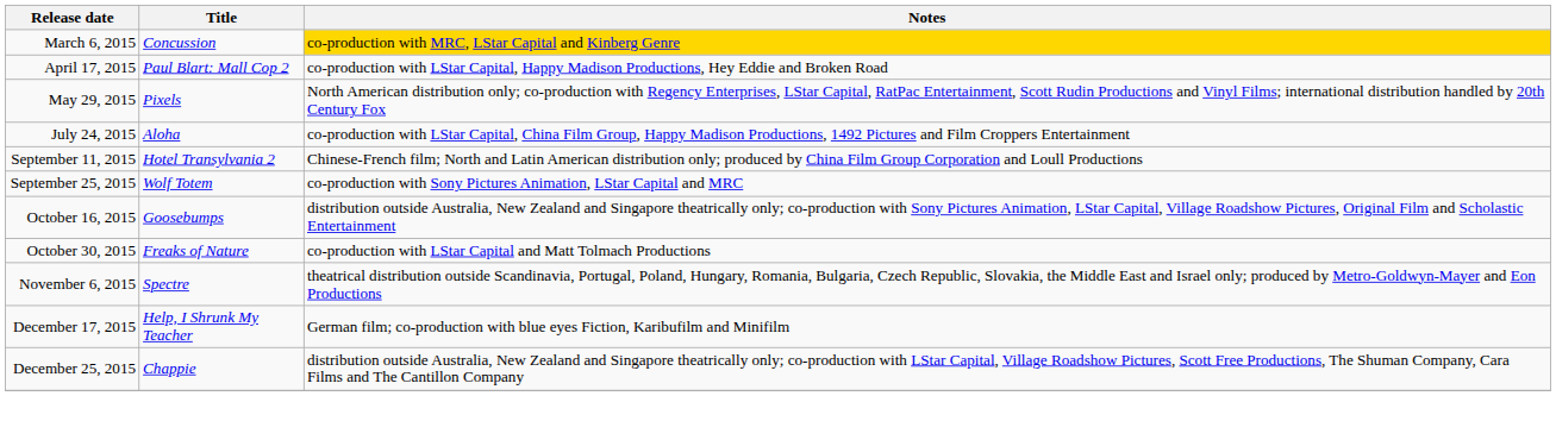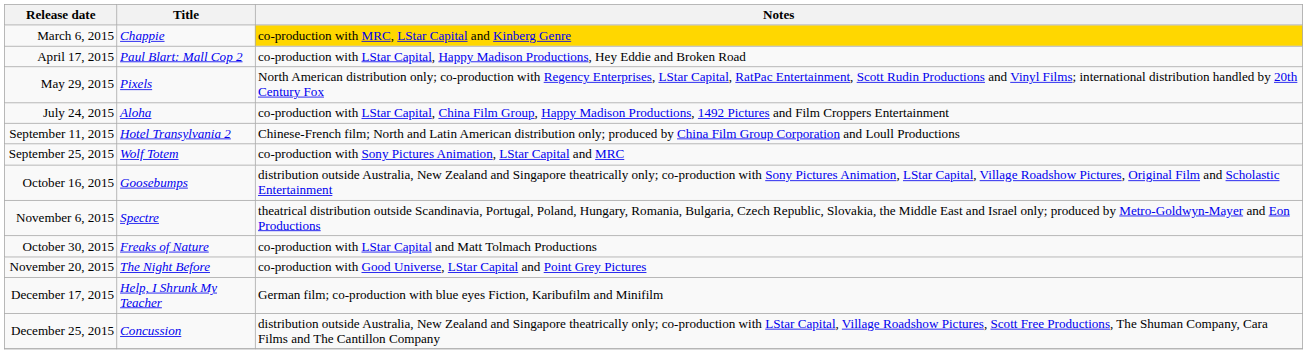March 6, 2015 | Title: Concussion -> Chappie
rows swapped: October 30, 2015 <-> November 6, 2015
+ row: November 20, 2015 | The Night Before | co-production with Good Universe, LStar Capital and Point Grey Pictures
December 25, 2015 | Title: Chappie -> Concussion
